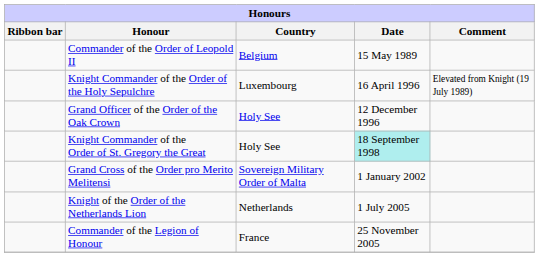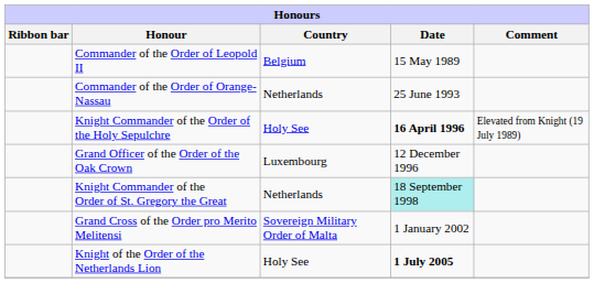+ row: Commander of the Order of Orange-Nassau | Netherlands | 25 June 1993
Knight Commander of the Order of the Holy Sepulchre | Country: Luxembourg -> Holy See
Knight Commander of the Order of the Holy Sepulchre | Date: normal -> bold
Grand Officer of the Order of the Oak Crown | Country: Holy See -> Luxembourg
Knight Commander of the Order of St. Gregory the Great | Country: Holy See -> Netherlands
Knight of the Order of the Netherlands Lion | Country: Netherlands -> Holy See
Knight of the Order of the Netherlands Lion | Date: normal -> bold
- row: Commander of the Legion of Honour | France | 25 November 2005
